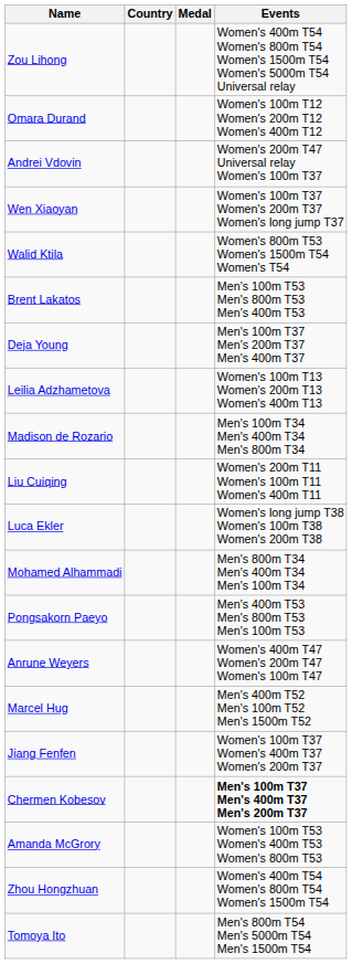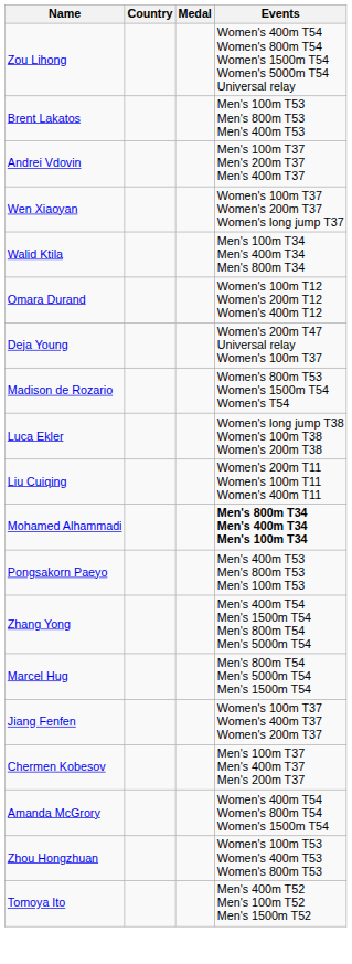rows swapped: Omara Durand <-> Brent Lakatos
Andrei Vdovin | Events: Women's 200m T47 Universal relay Women's 100m T37 -> Men's 100m T37 Men's 200m T37 Men's 400m T37
Walid Ktila | Events: Women's 800m T53 Women's 1500m T54 Women's T54 -> Men's 100m T34 Men's 400m T34 Men's 800m T34
Deja Young | Events: Men's 100m T37 Men's 200m T37 Men's 400m T37 -> Women's 200m T47 Universal relay Women's 100m T37
- row: Leilia Adzhametova | Women's 100m T13 Women's 200m T13 Women's 400m T13
Madison de Rozario | Events: Men's 100m T34 Men's 400m T34 Men's 800m T34 -> Women's 800m T53 Women's 1500m T54 Women's T54
rows swapped: Luca Ekler <-> Liu Cuiqing
Mohamed Alhammadi | Events: normal -> bold
- row: Anrune Weyers | Women's 400m T47 Women's 200m T47 Women's 100m T47
+ row: Zhang Yong | Men's 400m T54 Men's 1500m T54 Men's 800m T54 Men's 5000m T54
Marcel Hug | Events: Men's 400m T52 Men's 100m T52 Men's 1500m T52 -> Men's 800m T54 Men's 5000m T54 Men's 1500m T54
Chermen Kobesov | Events: bold -> normal
Amanda McGrory | Events: Women's 100m T53 Women's 400m T53 Women's 800m T53 -> Women's 400m T54 Women's 800m T54 Women's 1500m T54
Zhou Hongzhuan | Events: Women's 400m T54 Women's 800m T54 Women's 1500m T54 -> Women's 100m T53 Women's 400m T53 Women's 800m T53
Tomoya Ito | Events: Men's 800m T54 Men's 5000m T54 Men's 1500m T54 -> Men's 400m T52 Men's 100m T52 Men's 1500m T52
